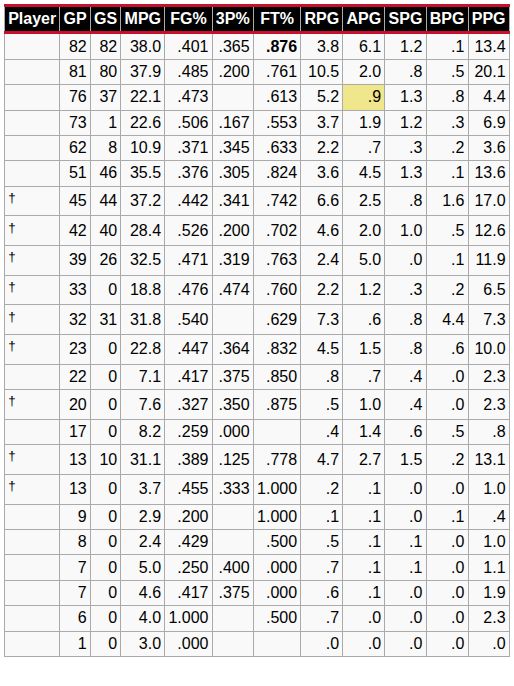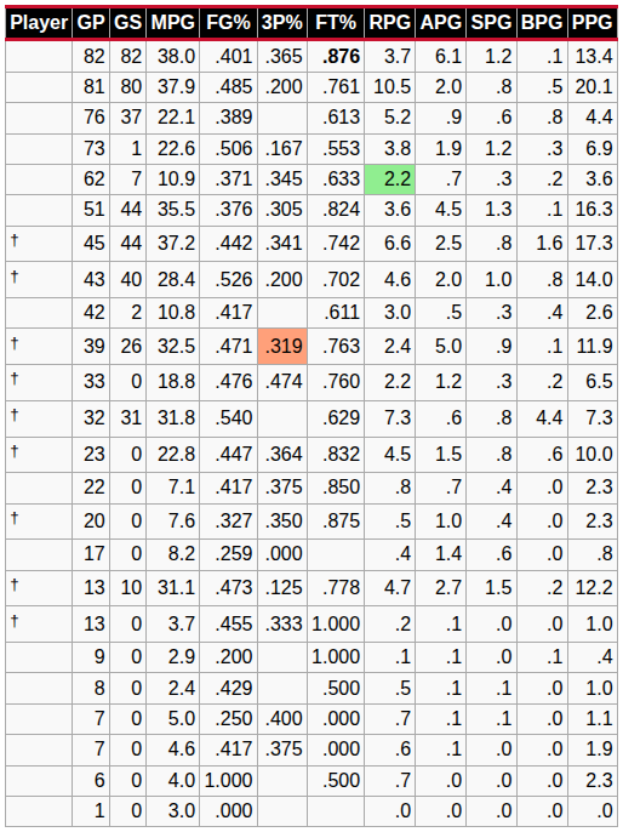38.0 | RPG: 3.8 -> 3.7
22.1 | FG%: .473 -> .389
22.1 | APG: khaki background -> no background
22.1 | SPG: 1.3 -> .6
22.6 | RPG: 3.7 -> 3.8
10.9 | GS: 8 -> 7
10.9 | RPG: no background -> lightgreen background
35.5 | GS: 46 -> 44
35.5 | PPG: 13.6 -> 16.3
37.2 | PPG: 17.0 -> 17.3
28.4 | GP: 42 -> 43
28.4 | BPG: .5 -> .8
28.4 | PPG: 12.6 -> 14.0
+ row: 42 | 2 | 10.8 | .417 | .611 | 3.0 | .5 | .3 | .4 | 2.6
32.5 | 3P%: no background -> lightsalmon background
32.5 | SPG: .0 -> .9
8.2 | BPG: .5 -> .0
31.1 | FG%: .389 -> .473
31.1 | PPG: 13.1 -> 12.2
